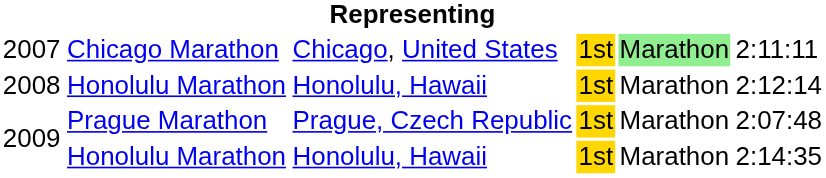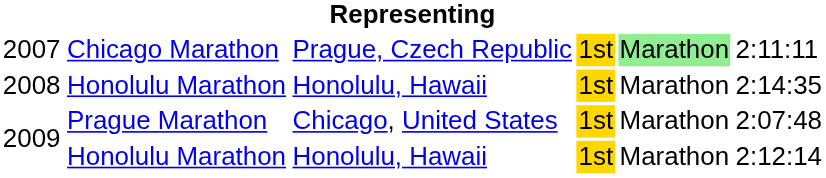2007 | column 3: Chicago, United States -> Prague, Czech Republic
2008 | column 6: 2:12:14 -> 2:14:35
2009 / Prague Marathon | column 3: Prague, Czech Republic -> Chicago, United States
2009 / Honolulu Marathon | column 6: 2:14:35 -> 2:12:14
